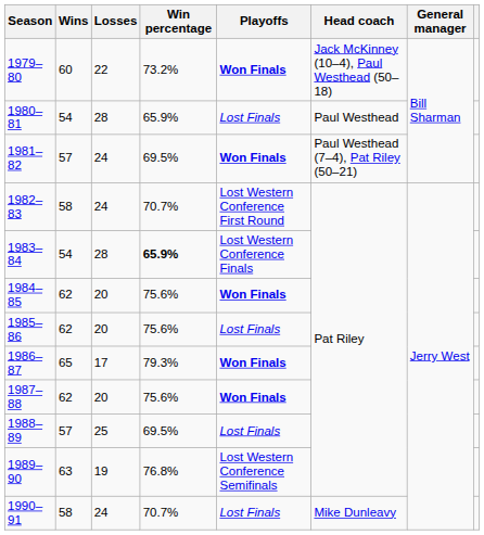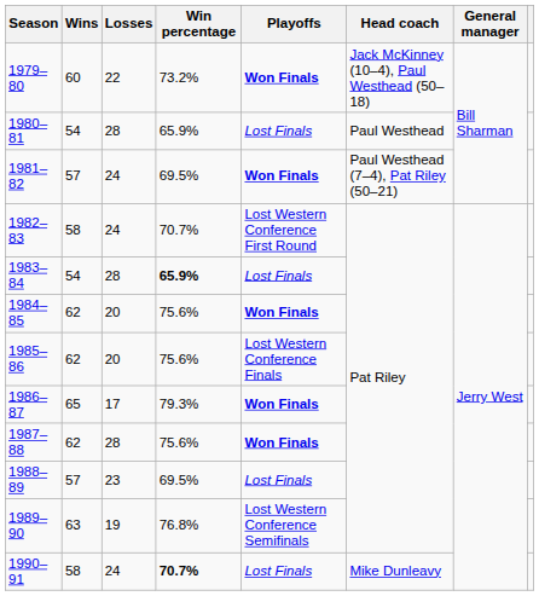1983–84 | Playoffs: Lost Western Conference Finals -> Lost Finals
1985–86 | Playoffs: Lost Finals -> Lost Western Conference Finals
1987–88 | Losses: 20 -> 28
1988–89 | Losses: 25 -> 23
1990–91 | Win percentage: normal -> bold
